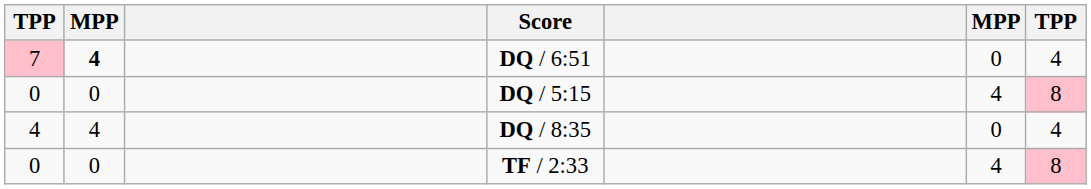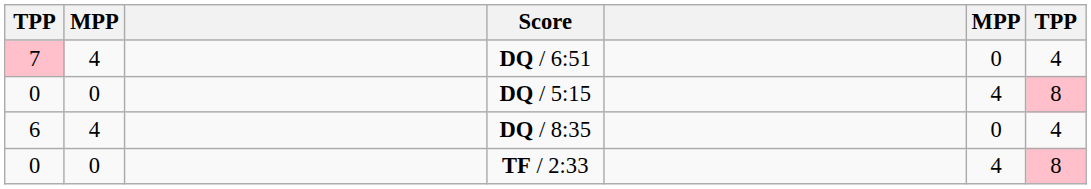DQ / 6:51 | column 2: bold -> normal
DQ / 8:35 | column 1: 4 -> 6
